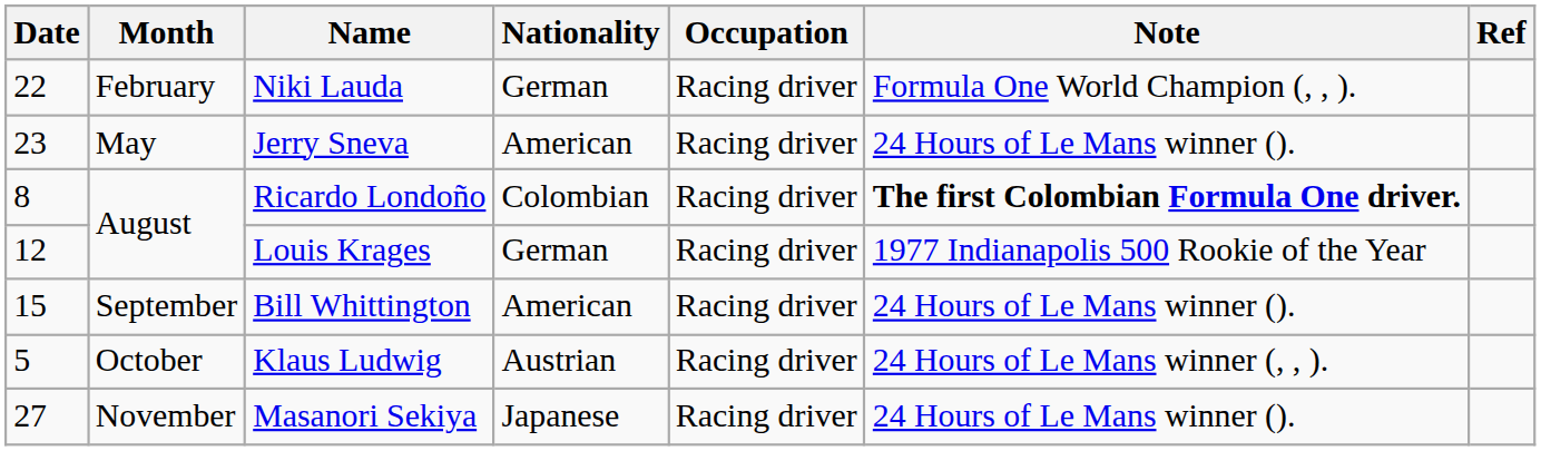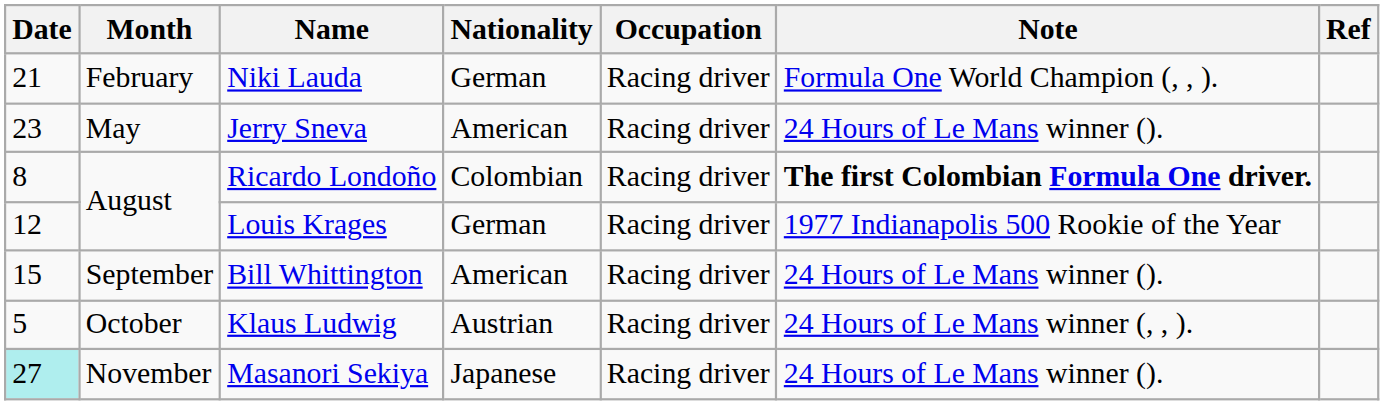Niki Lauda | Date: 22 -> 21
Masanori Sekiya | Date: no background -> paleturquoise background
